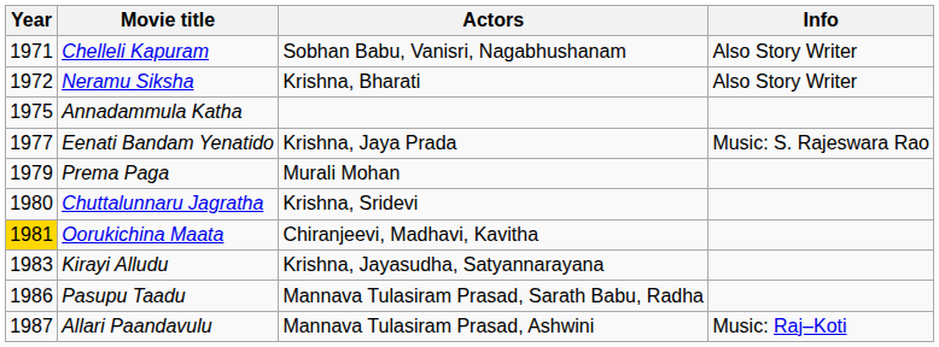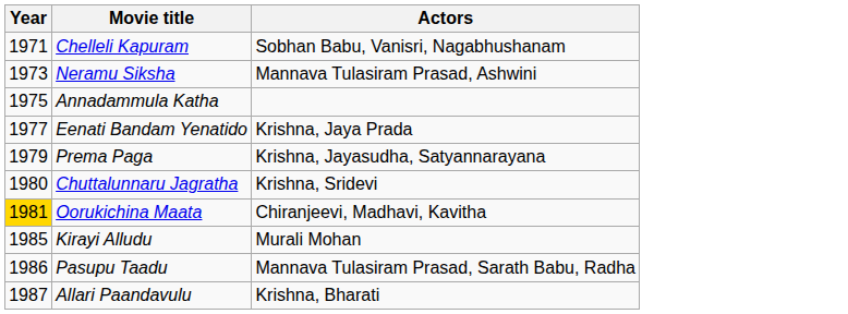- column: Info | Also Story Writer | Also Story Writer | Music: S. Rajeswara Rao | Music: Raj–Koti
Neramu Siksha | Year: 1972 -> 1973
Neramu Siksha | Actors: Krishna, Bharati -> Mannava Tulasiram Prasad, Ashwini
Prema Paga | Actors: Murali Mohan -> Krishna, Jayasudha, Satyannarayana
Kirayi Alludu | Year: 1983 -> 1985
Kirayi Alludu | Actors: Krishna, Jayasudha, Satyannarayana -> Murali Mohan
Allari Paandavulu | Actors: Mannava Tulasiram Prasad, Ashwini -> Krishna, Bharati
